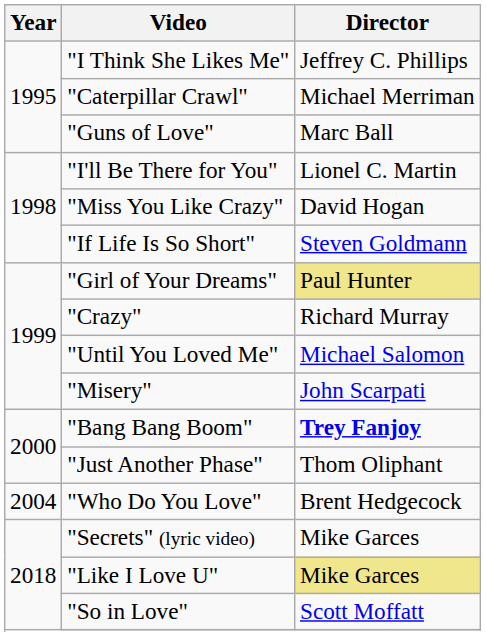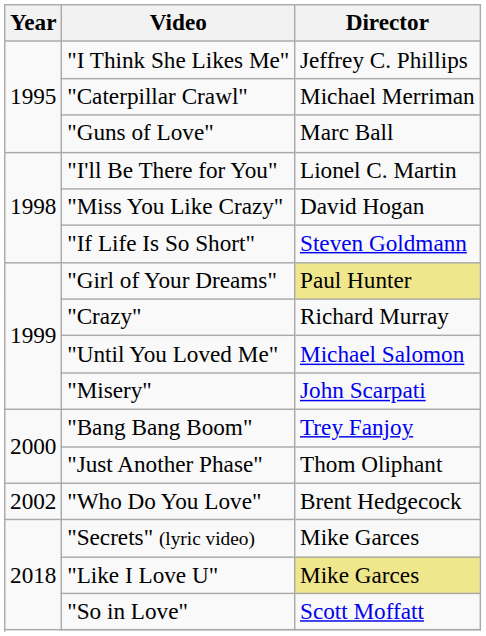"Bang Bang Boom" | Director: bold -> normal
"Who Do You Love" | Year: 2004 -> 2002
